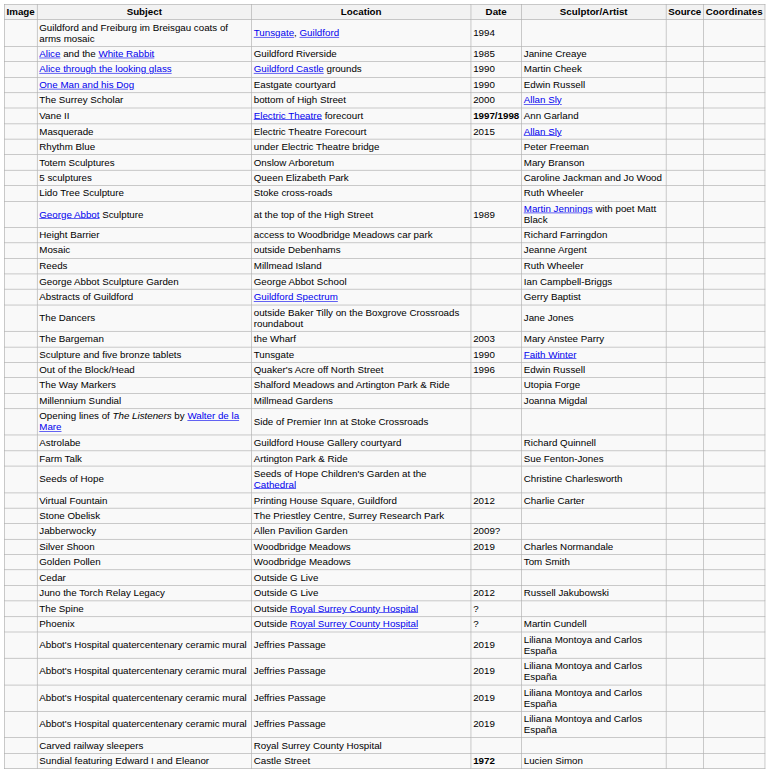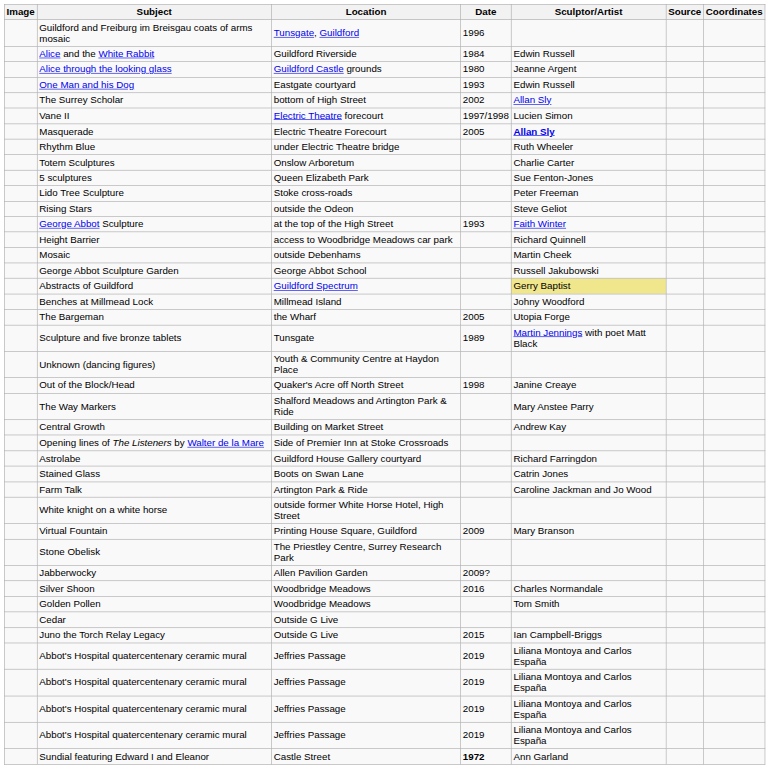Guildford and Freiburg im Breisgau coats of arms mosaic | Date: 1994 -> 1996
Alice and the White Rabbit | Date: 1985 -> 1984
Alice and the White Rabbit | Sculptor/Artist: Janine Creaye -> Edwin Russell
Alice through the looking glass | Date: 1990 -> 1980
Alice through the looking glass | Sculptor/Artist: Martin Cheek -> Jeanne Argent
One Man and his Dog | Date: 1990 -> 1993
The Surrey Scholar | Date: 2000 -> 2002
Vane II | Date: bold -> normal
Vane II | Sculptor/Artist: Ann Garland -> Lucien Simon
Masquerade | Date: 2015 -> 2005
Masquerade | Sculptor/Artist: normal -> bold
Rhythm Blue | Sculptor/Artist: Peter Freeman -> Ruth Wheeler
Totem Sculptures | Sculptor/Artist: Mary Branson -> Charlie Carter
5 sculptures | Sculptor/Artist: Caroline Jackman and Jo Wood -> Sue Fenton-Jones
Lido Tree Sculpture | Sculptor/Artist: Ruth Wheeler -> Peter Freeman
+ row: Rising Stars | outside the Odeon | Steve Geliot
George Abbot Sculpture | Date: 1989 -> 1993
George Abbot Sculpture | Sculptor/Artist: Martin Jennings with poet Matt Black -> Faith Winter
Height Barrier | Sculptor/Artist: Richard Farringdon -> Richard Quinnell
Mosaic | Sculptor/Artist: Jeanne Argent -> Martin Cheek
- row: Reeds | Millmead Island | Ruth Wheeler
George Abbot Sculpture Garden | Sculptor/Artist: Ian Campbell-Briggs -> Russell Jakubowski
Abstracts of Guildford | Sculptor/Artist: no background -> khaki background
- row: The Dancers | outside Baker Tilly on the Boxgrove Crossroads roundabout | Jane Jones
+ row: Benches at Millmead Lock | Millmead Island | Johny Woodford
The Bargeman | Date: 2003 -> 2005
The Bargeman | Sculptor/Artist: Mary Anstee Parry -> Utopia Forge
Sculpture and five bronze tablets | Date: 1990 -> 1989
Sculpture and five bronze tablets | Sculptor/Artist: Faith Winter -> Martin Jennings with poet Matt Black
+ row: Unknown (dancing figures) | Youth & Community Centre at Haydon Place
Out of the Block/Head | Date: 1996 -> 1998
Out of the Block/Head | Sculptor/Artist: Edwin Russell -> Janine Creaye
The Way Markers | Sculptor/Artist: Utopia Forge -> Mary Anstee Parry
- row: Millennium Sundial | Millmead Gardens | Joanna Migdal
+ row: Central Growth | Building on Market Street | Andrew Kay
Astrolabe | Sculptor/Artist: Richard Quinnell -> Richard Farringdon
+ row: Stained Glass | Boots on Swan Lane | Catrin Jones
Farm Talk | Sculptor/Artist: Sue Fenton-Jones -> Caroline Jackman and Jo Wood
- row: Seeds of Hope | Seeds of Hope Children's Garden at the Cathedral | Christine Charlesworth
+ row: White knight on a white horse | outside former White Horse Hotel, High Street
Virtual Fountain | Date: 2012 -> 2009
Virtual Fountain | Sculptor/Artist: Charlie Carter -> Mary Branson
Silver Shoon | Date: 2019 -> 2016
Juno the Torch Relay Legacy | Date: 2012 -> 2015
Juno the Torch Relay Legacy | Sculptor/Artist: Russell Jakubowski -> Ian Campbell-Briggs
- row: The Spine | Outside Royal Surrey County Hospital | ?
- row: Phoenix | Outside Royal Surrey County Hospital | ? | Martin Cundell
- row: Carved railway sleepers | Royal Surrey County Hospital
Sundial featuring Edward I and Eleanor | Sculptor/Artist: Lucien Simon -> Ann Garland
